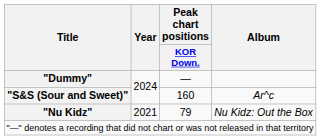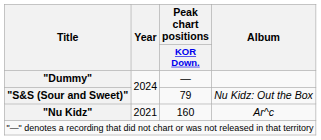"S&S (Sour and Sweet)" | Peak chart positions / KOR Down.: 160 -> 79
"S&S (Sour and Sweet)" | Album: Ar^c -> Nu Kidz: Out the Box
"Nu Kidz" | Peak chart positions / KOR Down.: 79 -> 160
"Nu Kidz" | Album: Nu Kidz: Out the Box -> Ar^c
